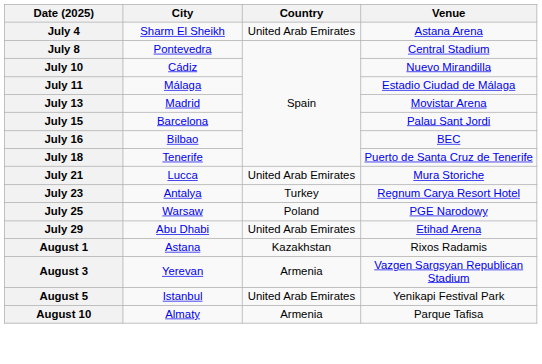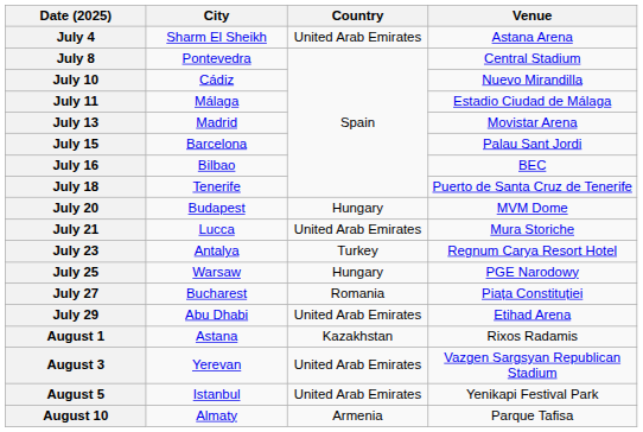+ row: July 20 | Budapest | Hungary | MVM Dome
July 25 | Country: Poland -> Hungary
+ row: July 27 | Bucharest | Romania | Piața Constituției
August 3 | Country: Armenia -> United Arab Emirates
